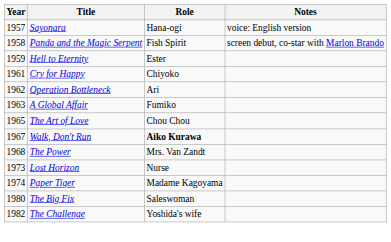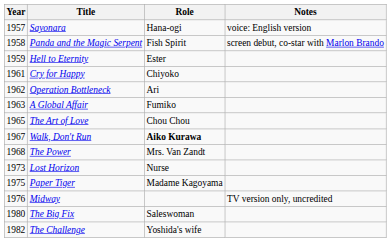Paper Tiger | Year: 1974 -> 1975
+ row: 1976 | Midway | TV version only, uncredited
